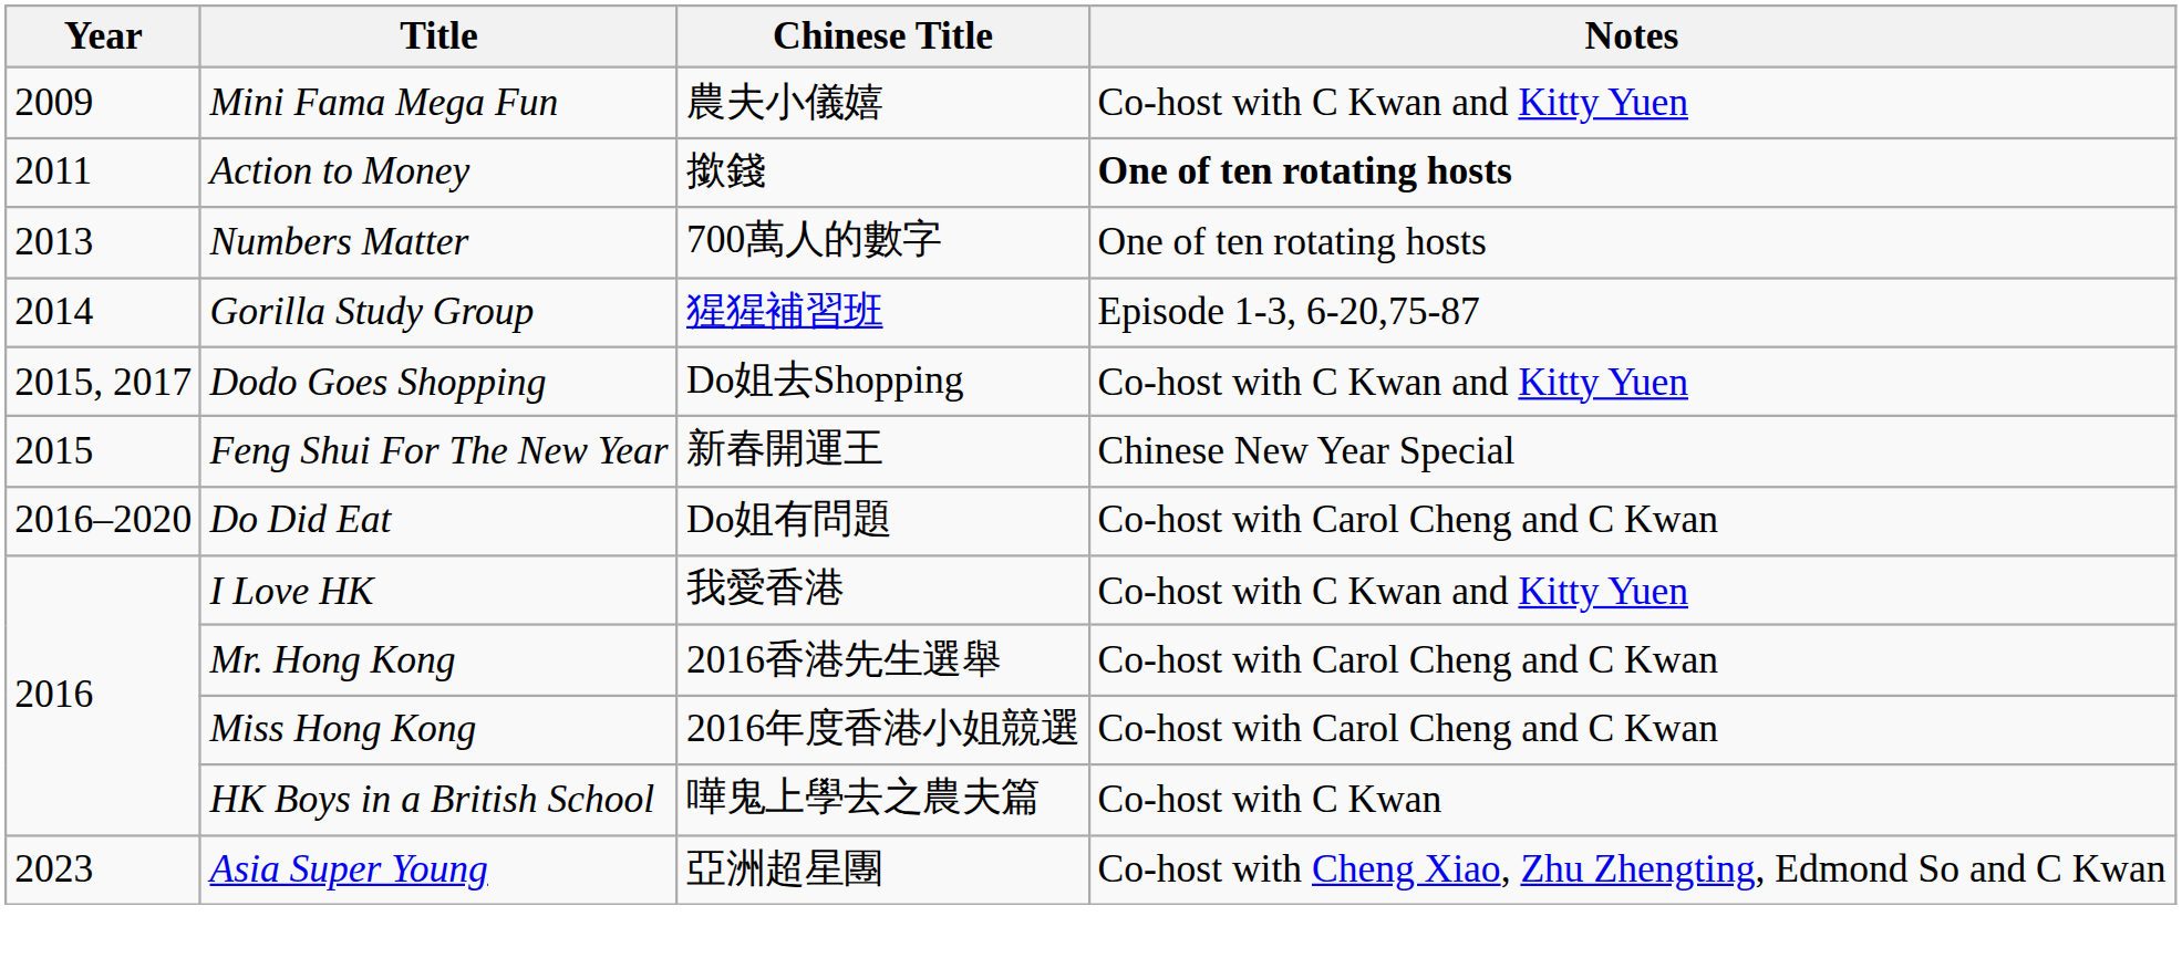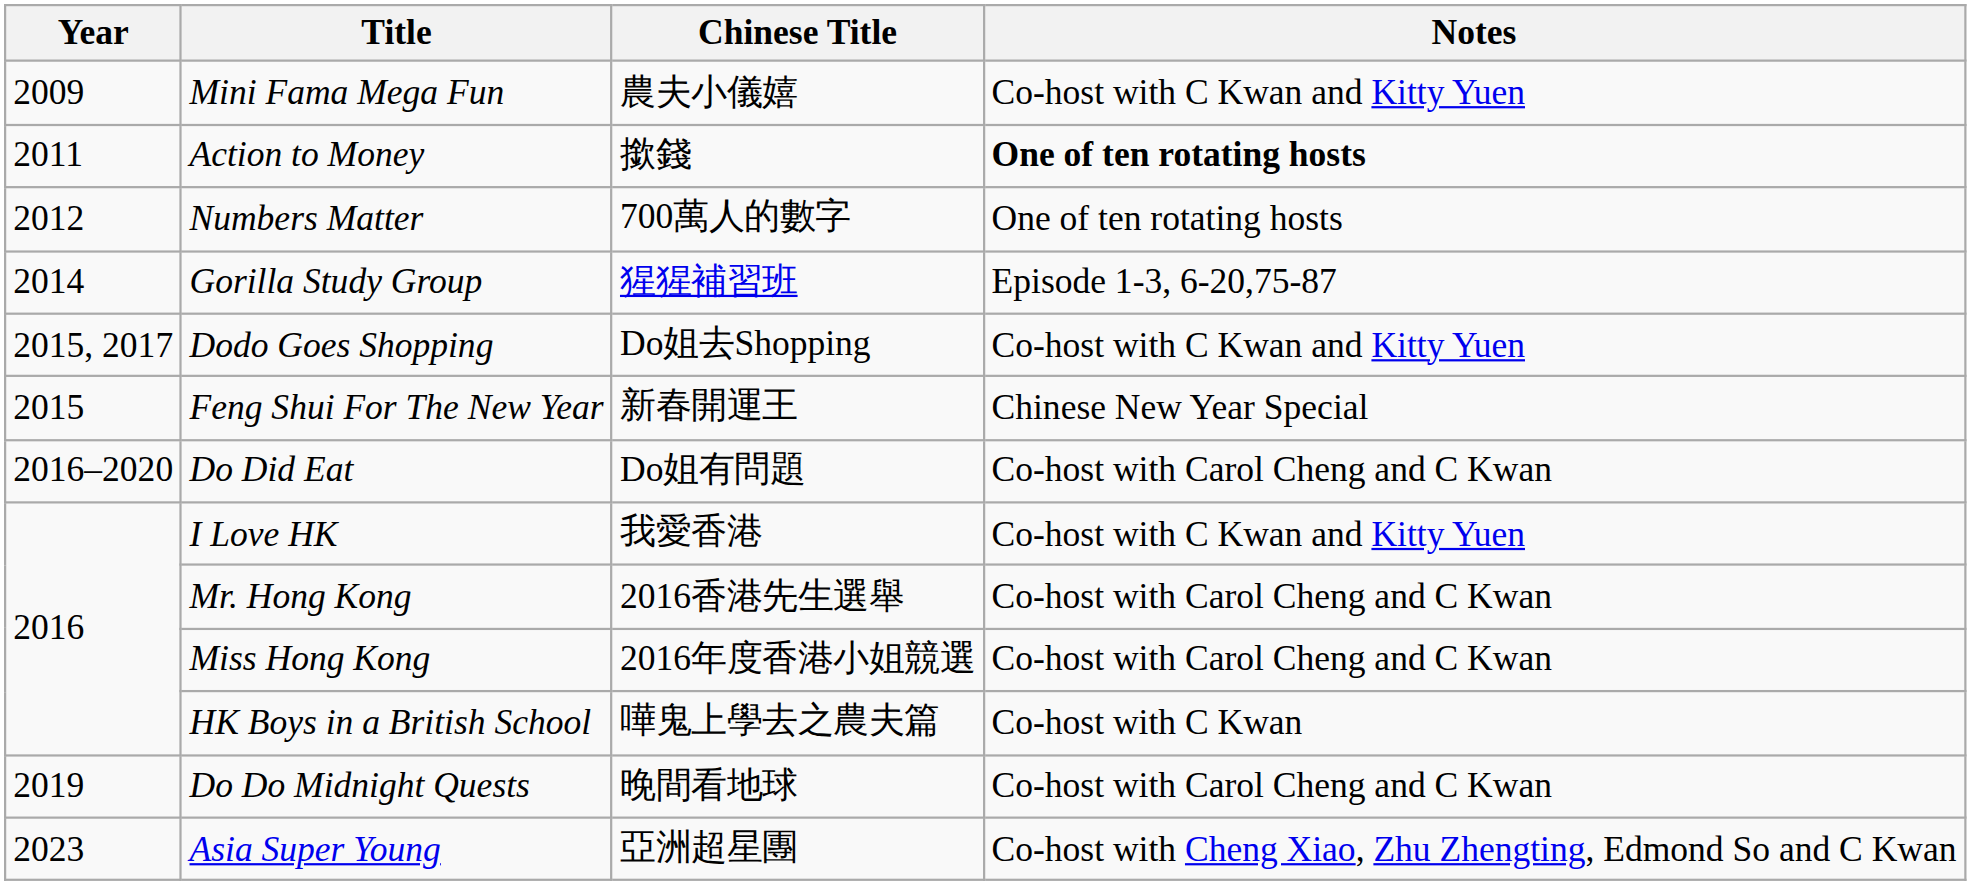Numbers Matter | Year: 2013 -> 2012
+ row: 2019 | Do Do Midnight Quests | 晚間看地球 | Co-host with Carol Cheng and C Kwan
